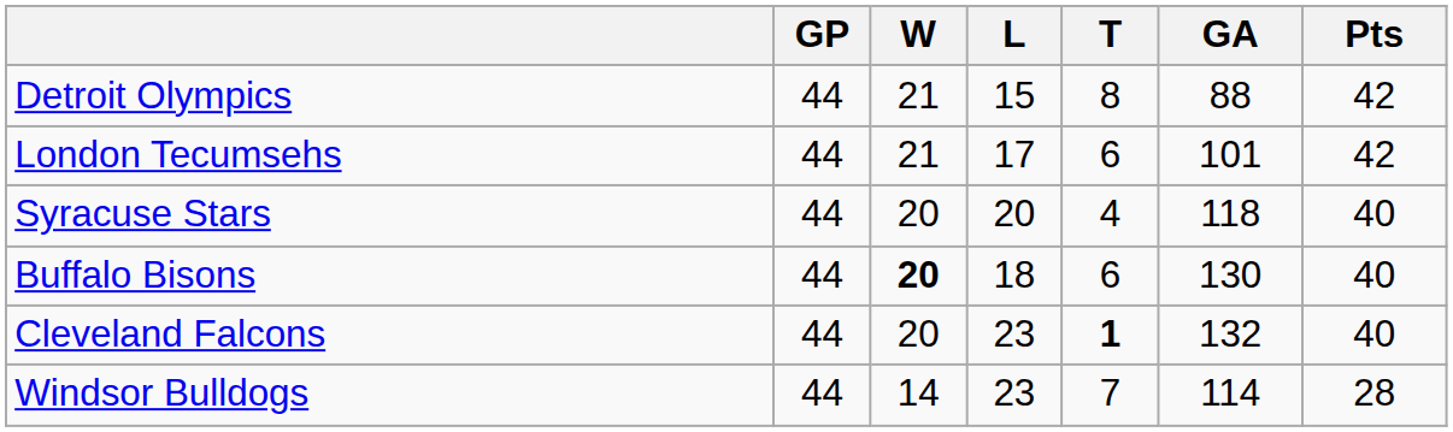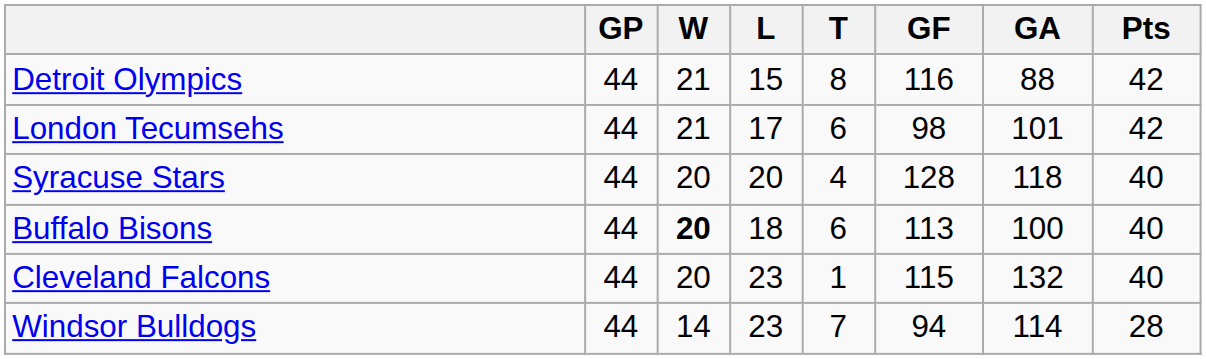+ column: GF | 116 | 98 | 128 | 113 | 115 | 94
Buffalo Bisons | GA: 130 -> 100
Cleveland Falcons | T: bold -> normal
